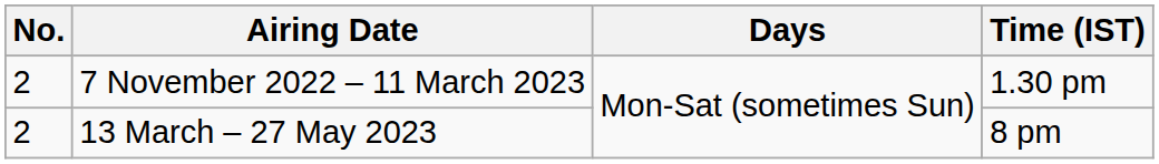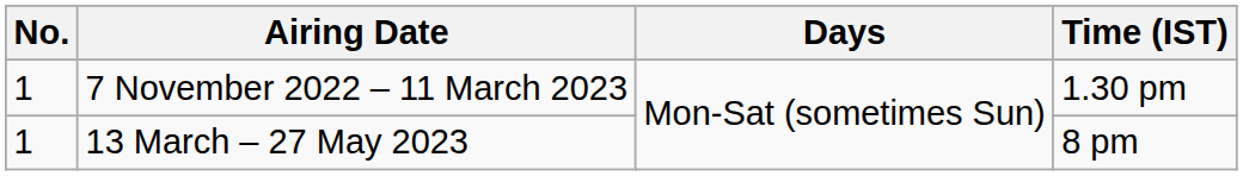7 November 2022 – 11 March 2023 | No.: 2 -> 1
13 March – 27 May 2023 | No.: 2 -> 1
